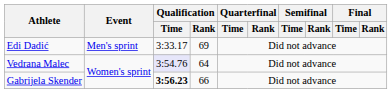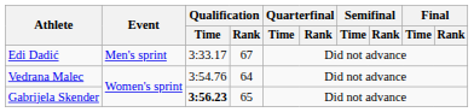Edi Dadić | Qualification / Rank: 69 -> 67
Vedrana Malec | Qualification / Time: lavender background -> no background
Gabrijela Skender | Qualification / Rank: 66 -> 65
